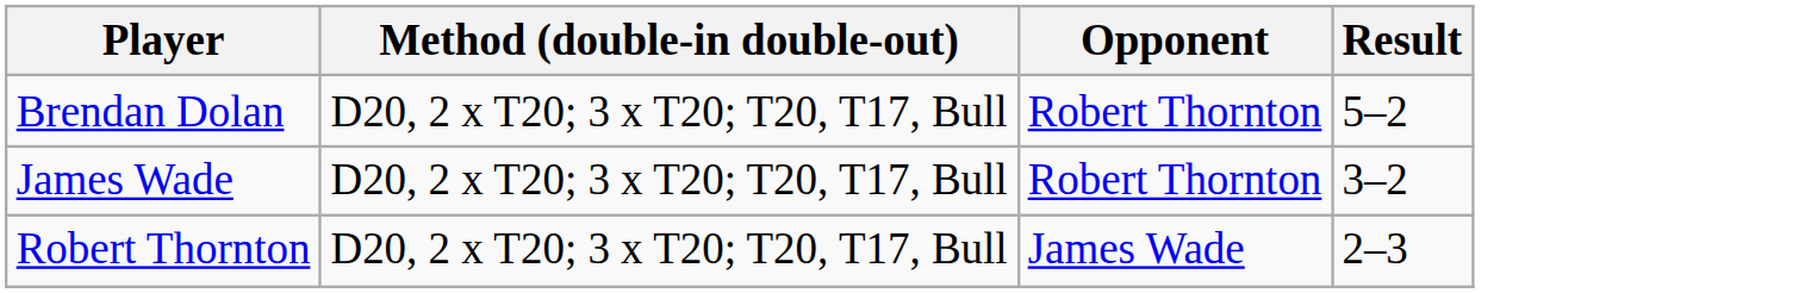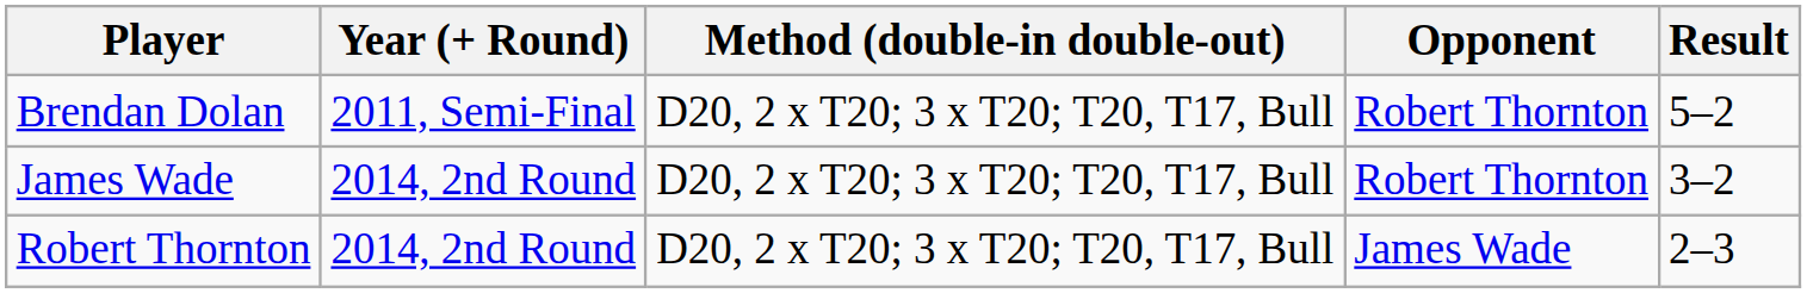+ column: Year (+ Round) | 2011, Semi-Final | 2014, 2nd Round | 2014, 2nd Round
